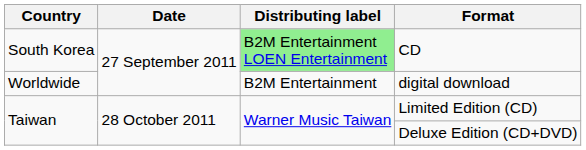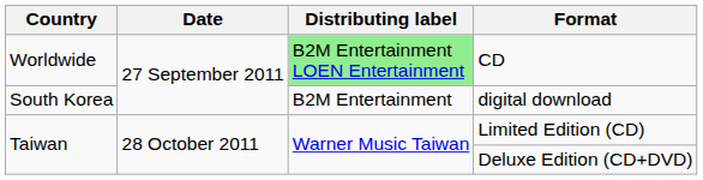CD | Country: South Korea -> Worldwide
digital download | Country: Worldwide -> South Korea
